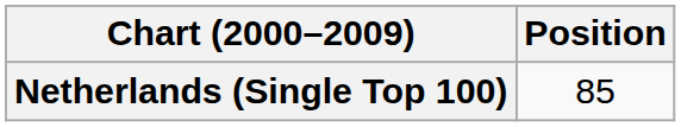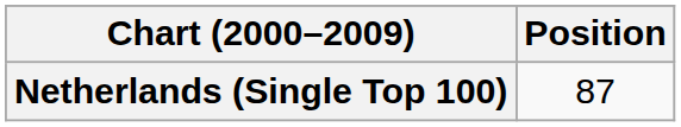Netherlands (Single Top 100) | Position: 85 -> 87
